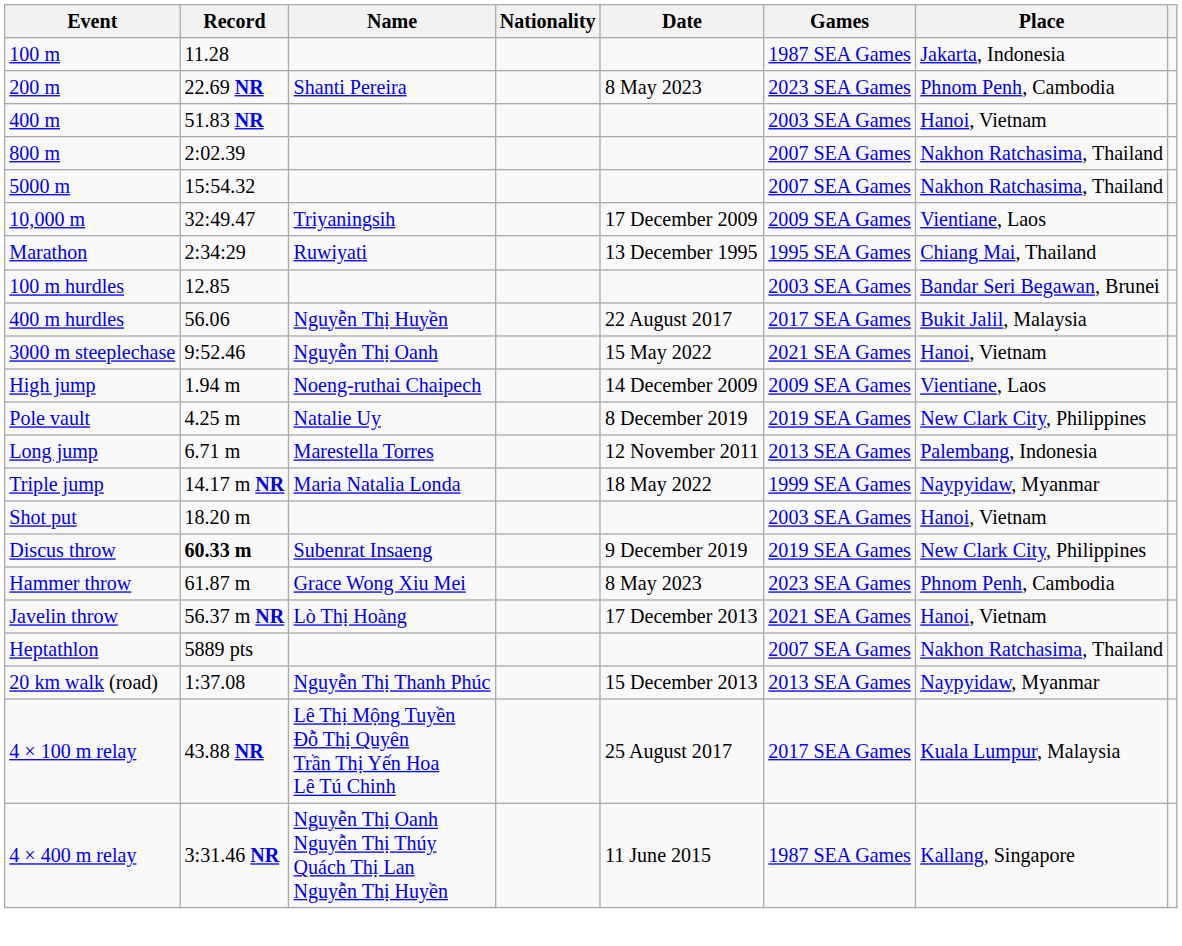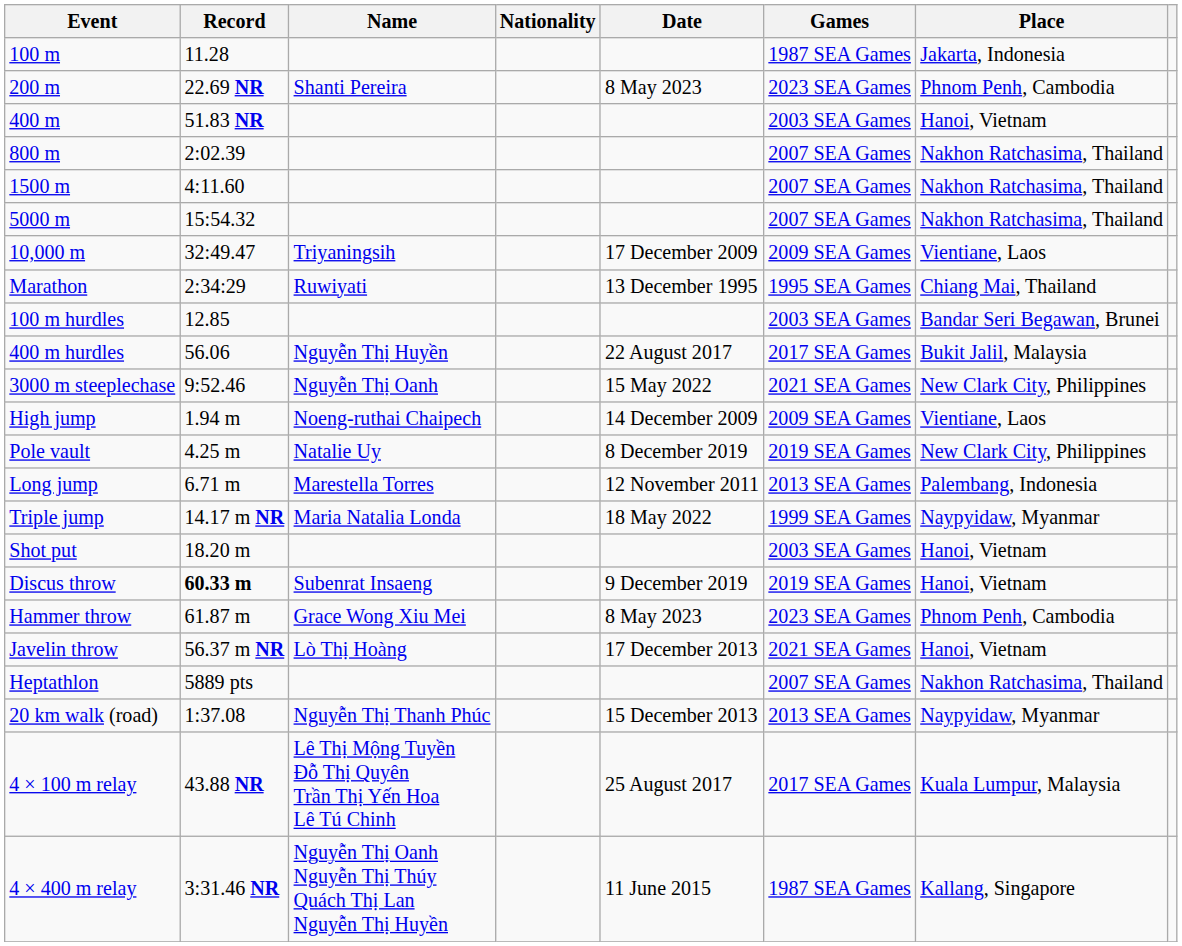+ row: 1500 m | 4:11.60 | 2007 SEA Games | Nakhon Ratchasima, Thailand
3000 m steeplechase | Place: Hanoi, Vietnam -> New Clark City, Philippines
Discus throw | Place: New Clark City, Philippines -> Hanoi, Vietnam
